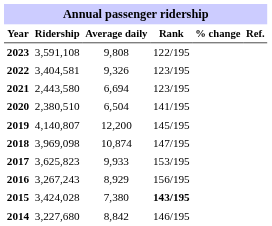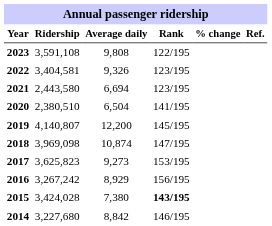2017 | Average daily: 9,933 -> 9,273
2016 | Ridership: 3,267,243 -> 3,267,242
